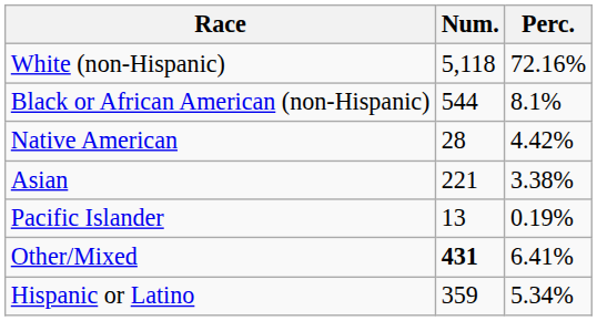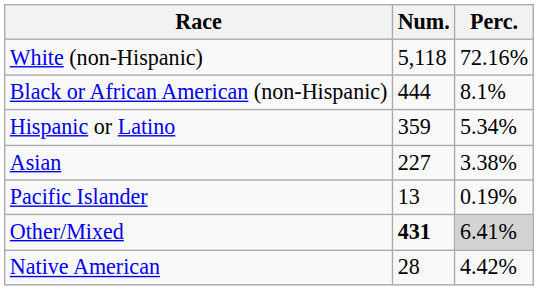Black or African American (non-Hispanic) | Num.: 544 -> 444
rows swapped: Native American <-> Hispanic or Latino
Asian | Num.: 221 -> 227
Other/Mixed | Perc.: no background -> lightgrey background
